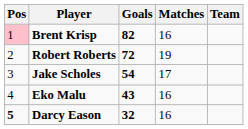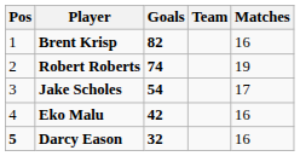columns swapped: Matches <-> Team
Brent Krisp | Pos: pink background -> no background
Robert Roberts | Goals: 72 -> 74
Eko Malu | Goals: 43 -> 42
